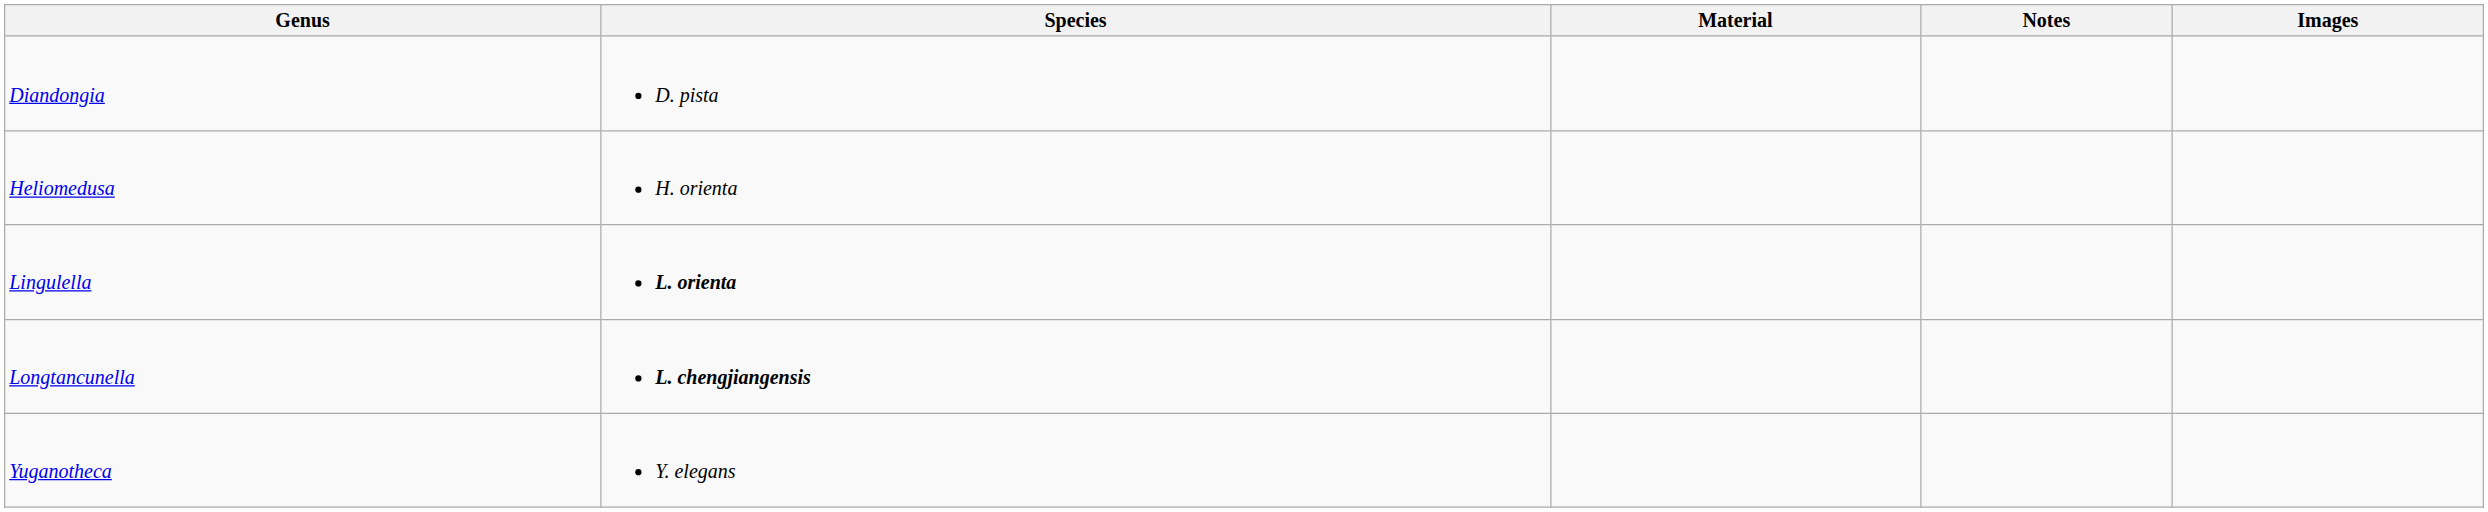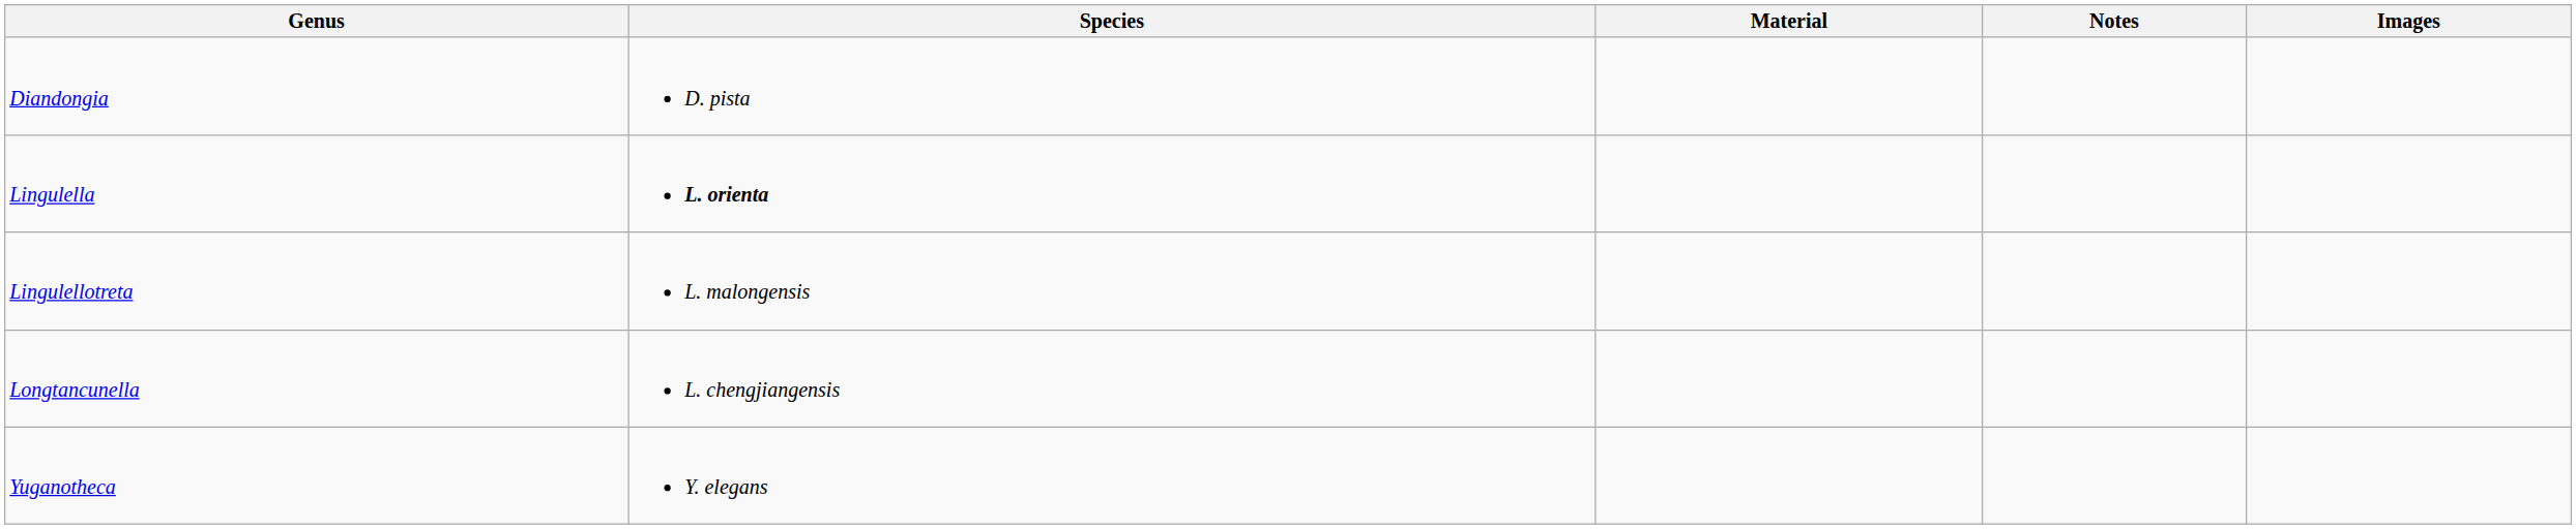- row: Heliomedusa | H. orienta
+ row: Lingulellotreta | L. malongensis
Longtancunella | Species: bold -> normal
